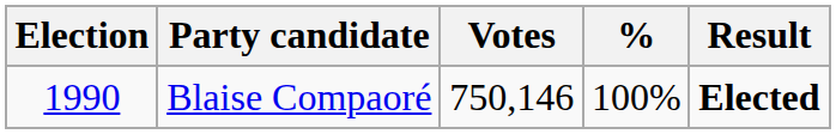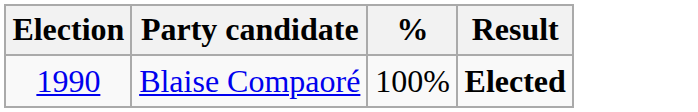- column: Votes | 750,146
